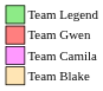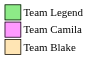- row: Team Gwen
